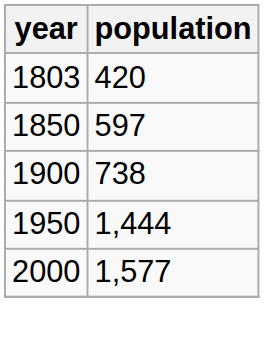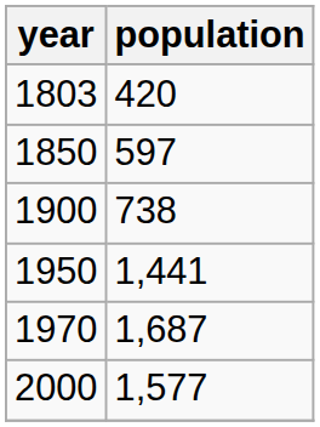1950 | population: 1,444 -> 1,441
+ row: 1970 | 1,687
